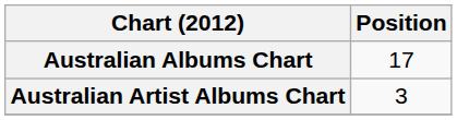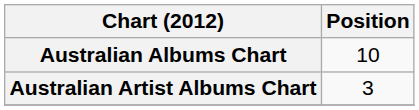Australian Albums Chart | Position: 17 -> 10
